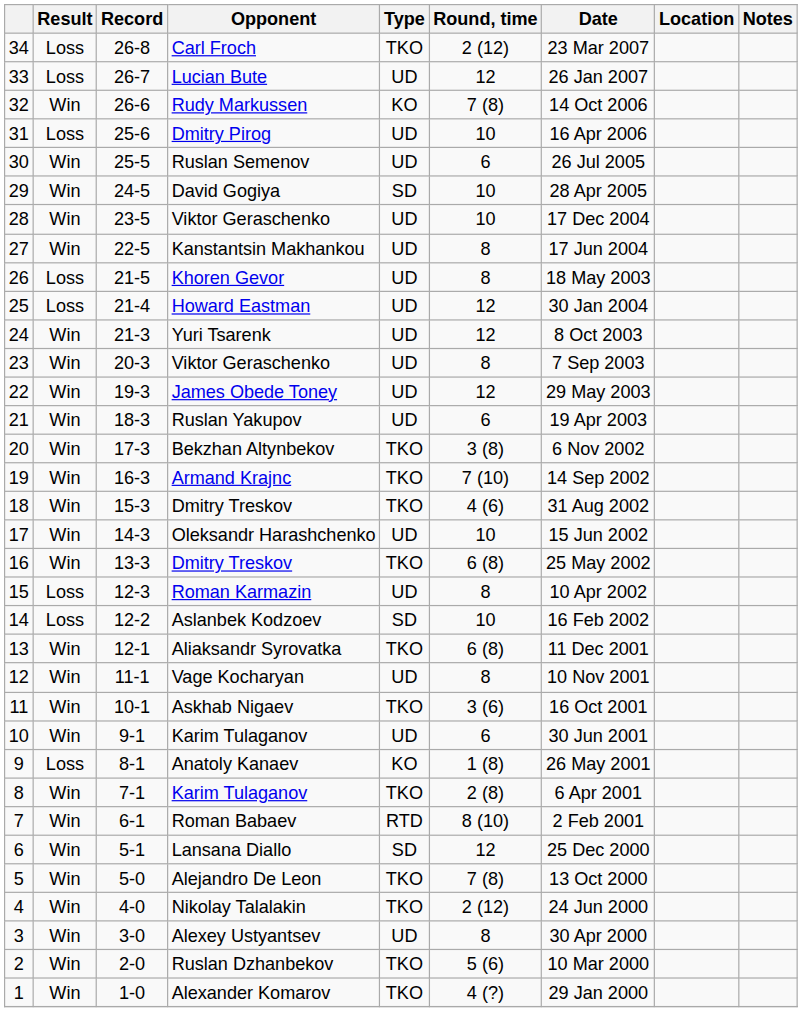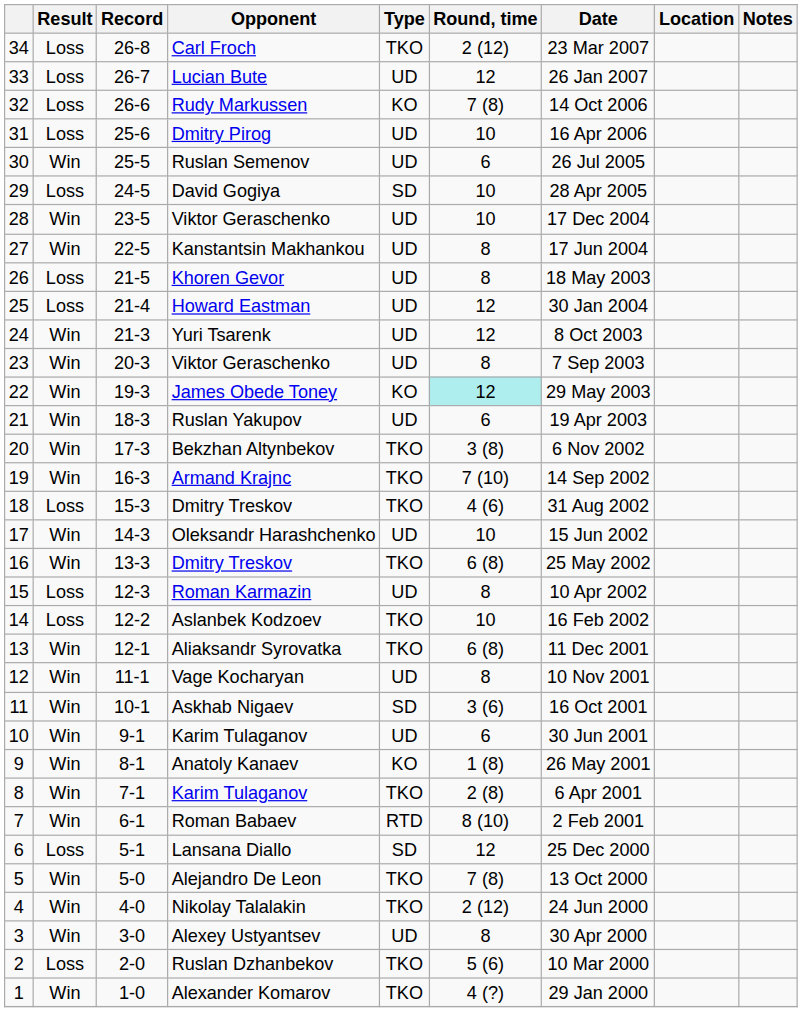Rudy Markussen | Result: Win -> Loss
David Gogiya | Result: Win -> Loss
James Obede Toney | Type: UD -> KO
James Obede Toney | Round, time: no background -> paleturquoise background
18 / Dmitry Treskov | Result: Win -> Loss
Aslanbek Kodzoev | Type: SD -> TKO
Askhab Nigaev | Type: TKO -> SD
Anatoly Kanaev | Result: Loss -> Win
Lansana Diallo | Result: Win -> Loss
Ruslan Dzhanbekov | Result: Win -> Loss
